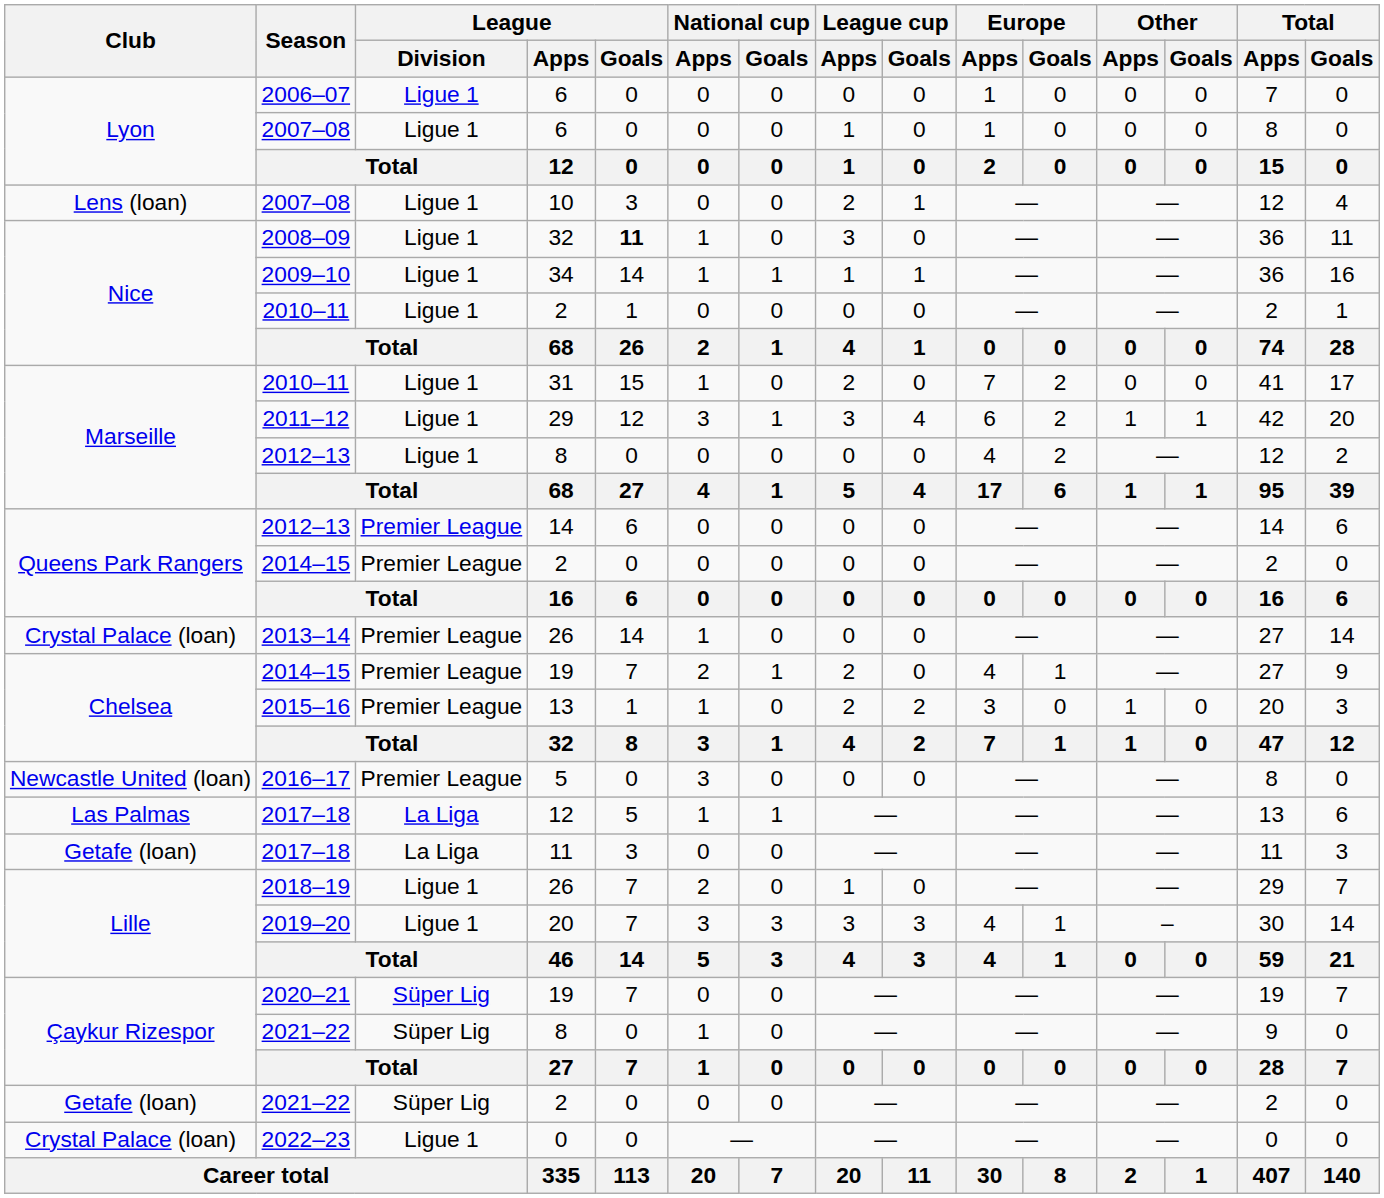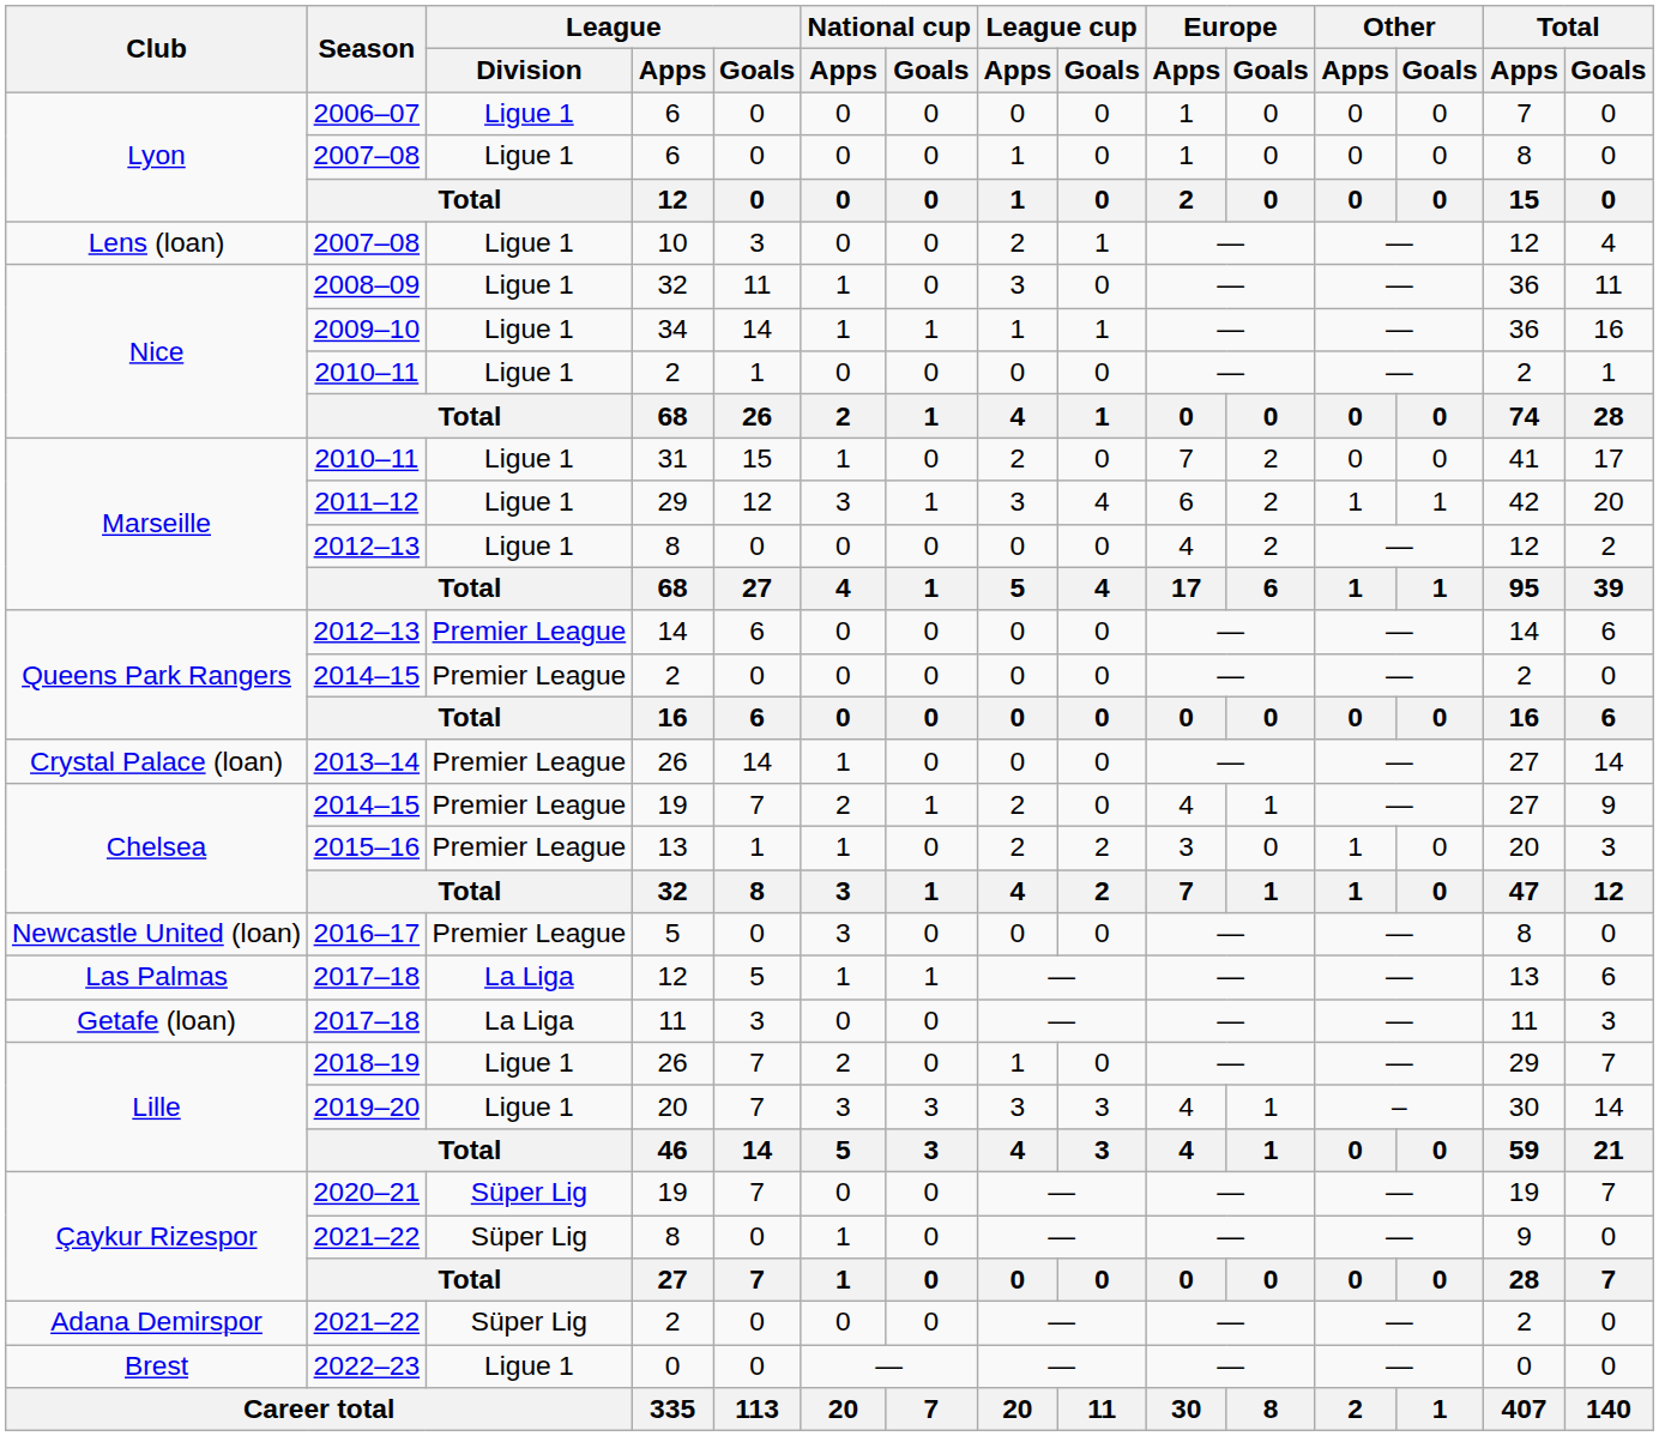2008–09 | League / Goals: bold -> normal
2021–22 / 2 | Club: Getafe (loan) -> Adana Demirspor
2022–23 | Club: Crystal Palace (loan) -> Brest
